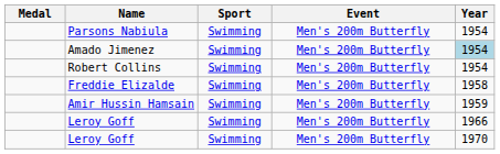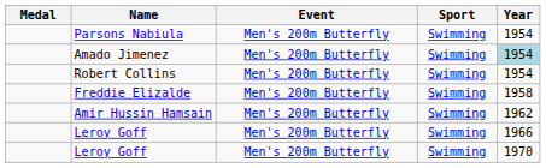columns swapped: Sport <-> Event
Amir Hussin Hamsain | Year: 1959 -> 1962
